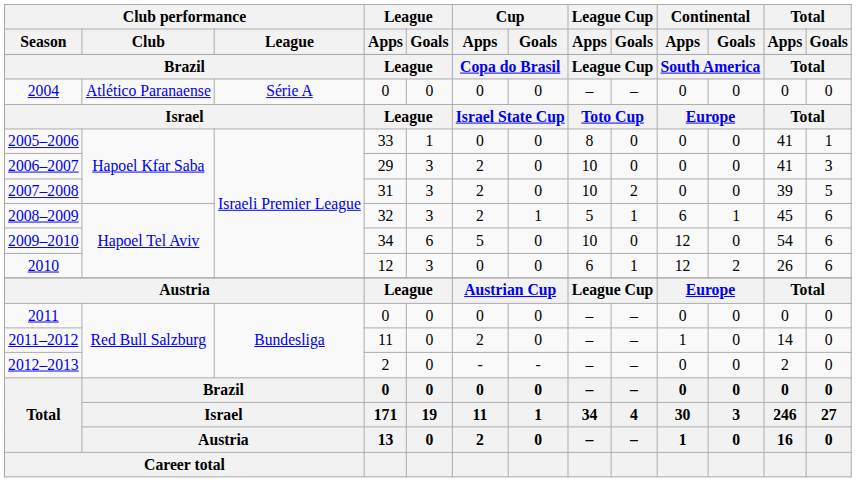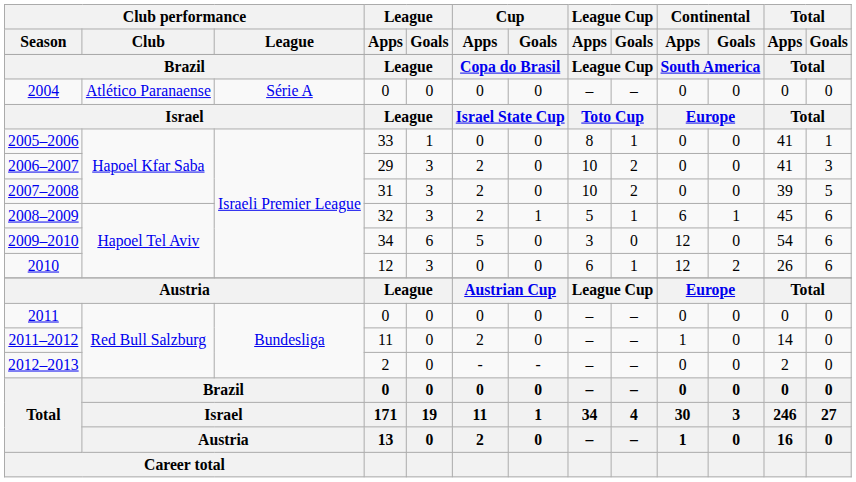2005–2006 | League Cup / Goals: 0 -> 1
2006–2007 | League Cup / Goals: 0 -> 2
2009–2010 | League Cup / Apps: 10 -> 3
